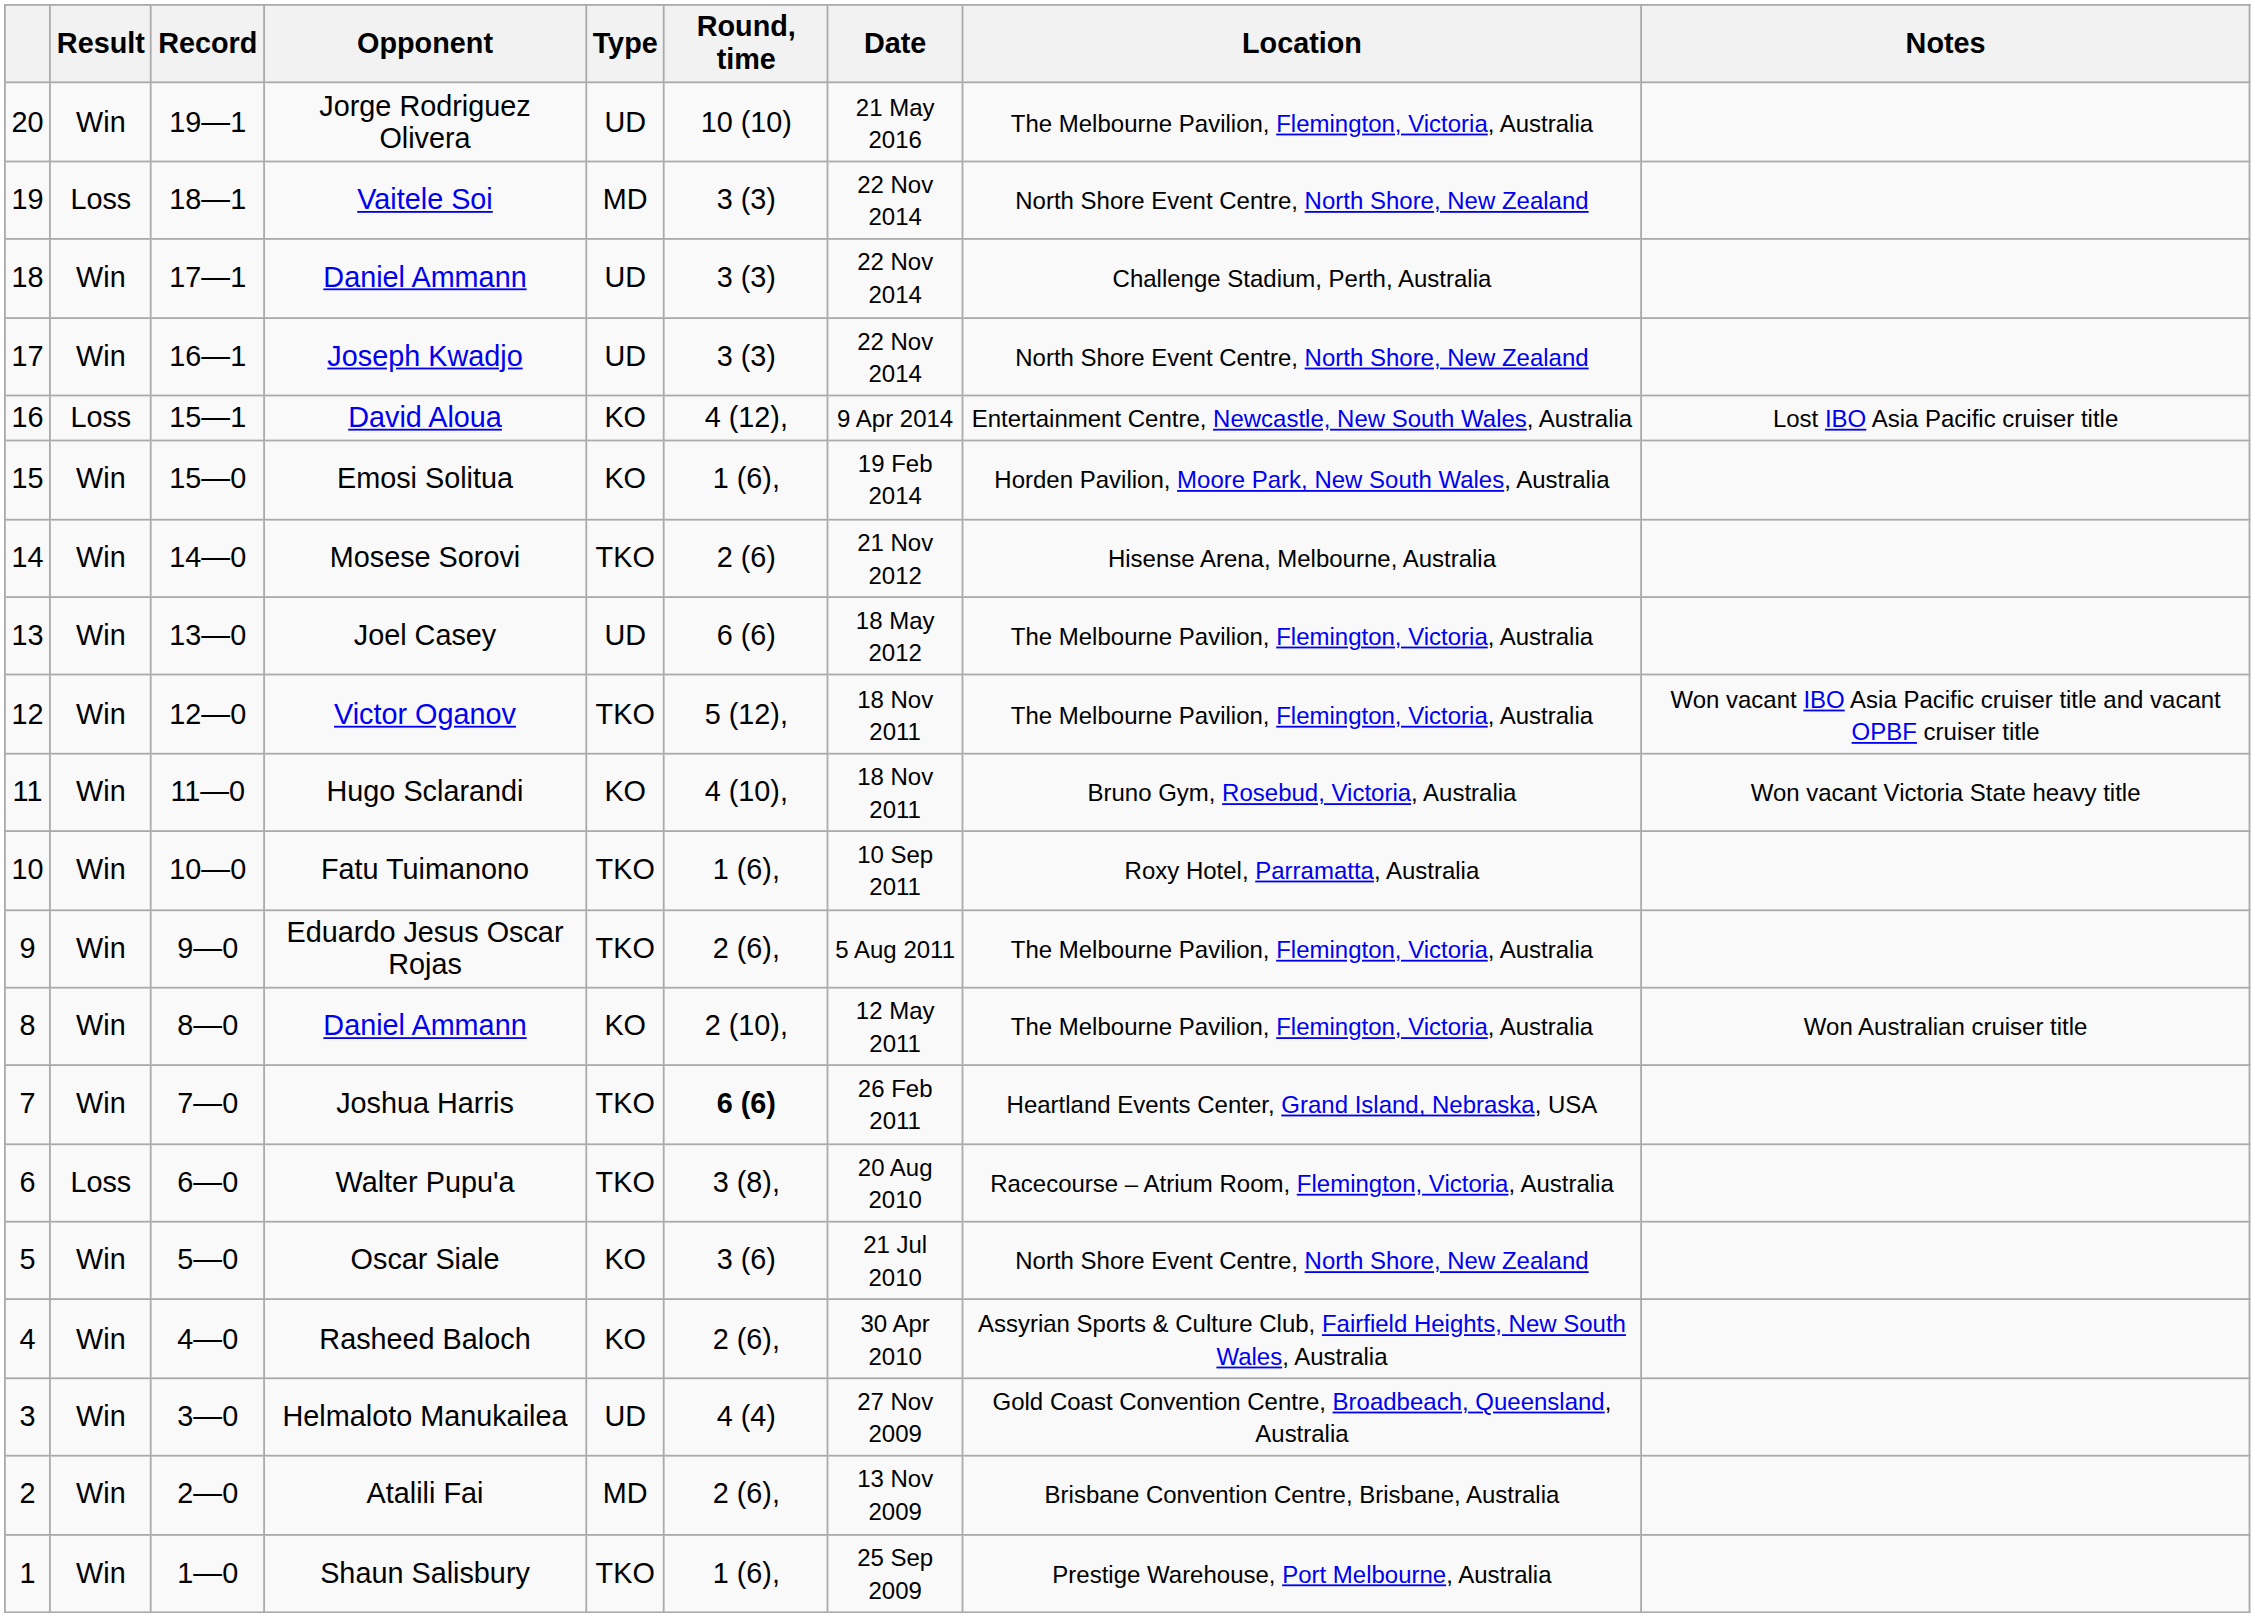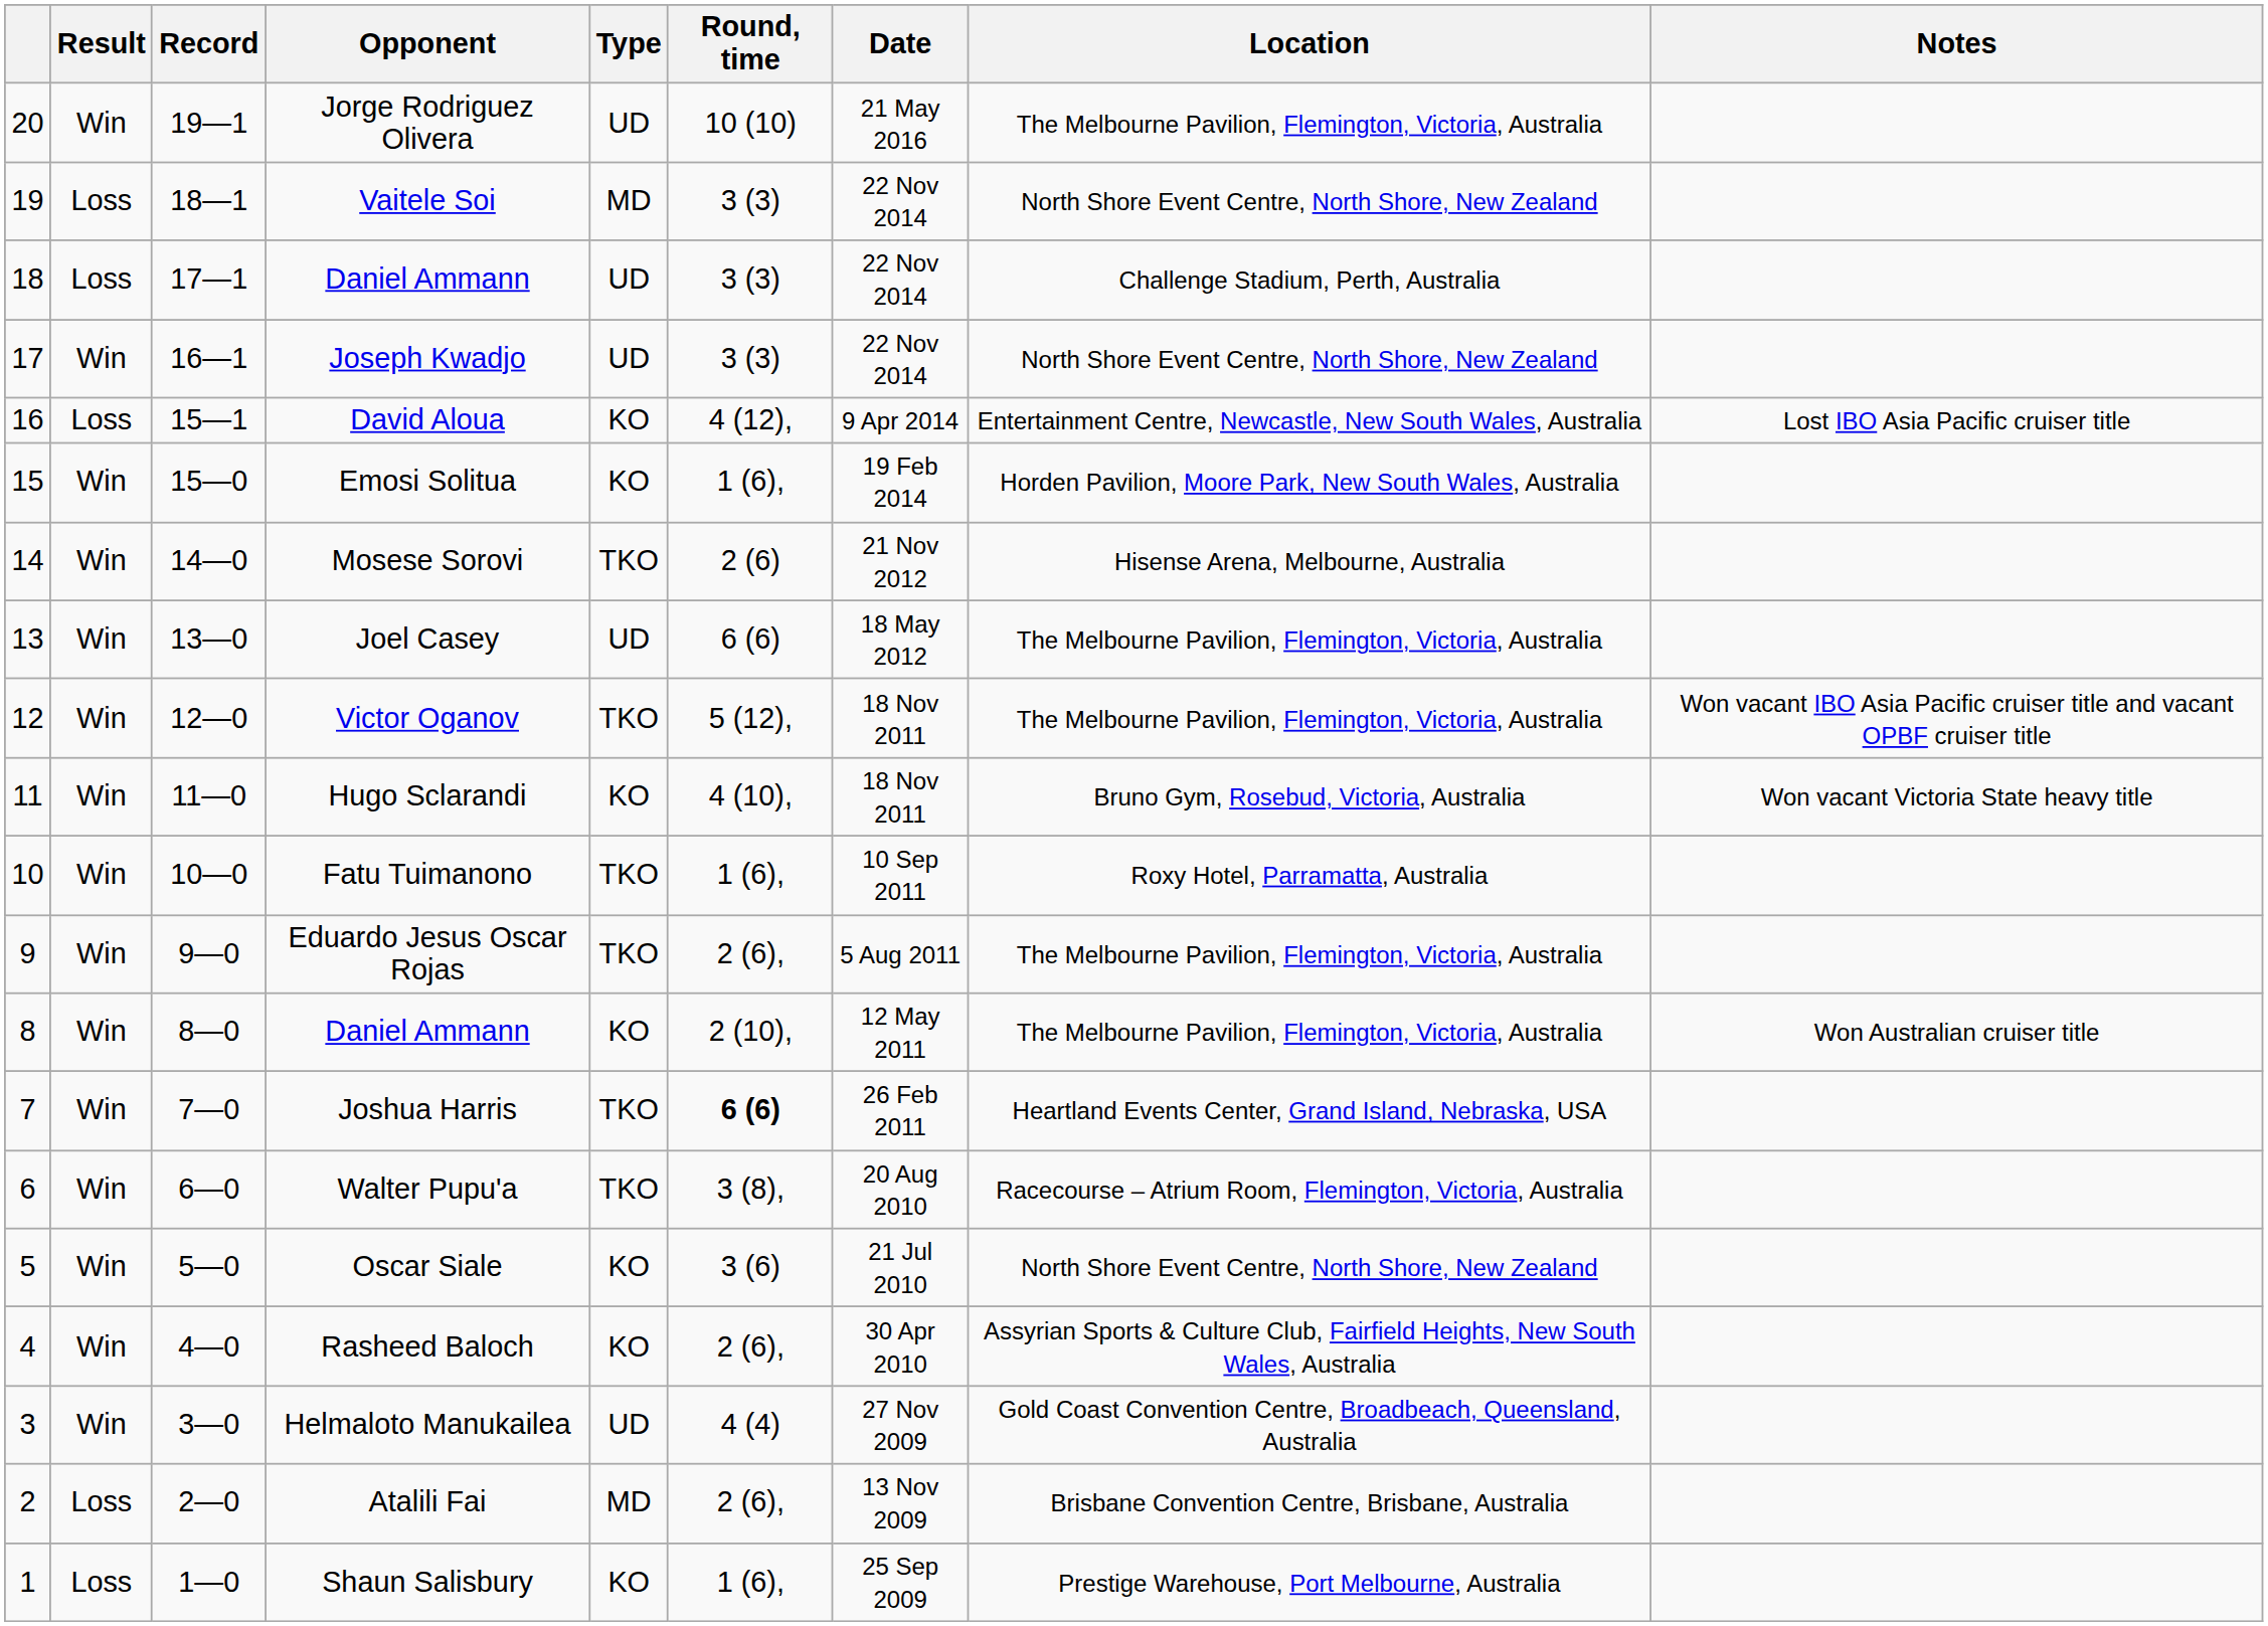18 / Daniel Ammann | Result: Win -> Loss
Walter Pupu'a | Result: Loss -> Win
Atalili Fai | Result: Win -> Loss
Shaun Salisbury | Result: Win -> Loss
Shaun Salisbury | Type: TKO -> KO
